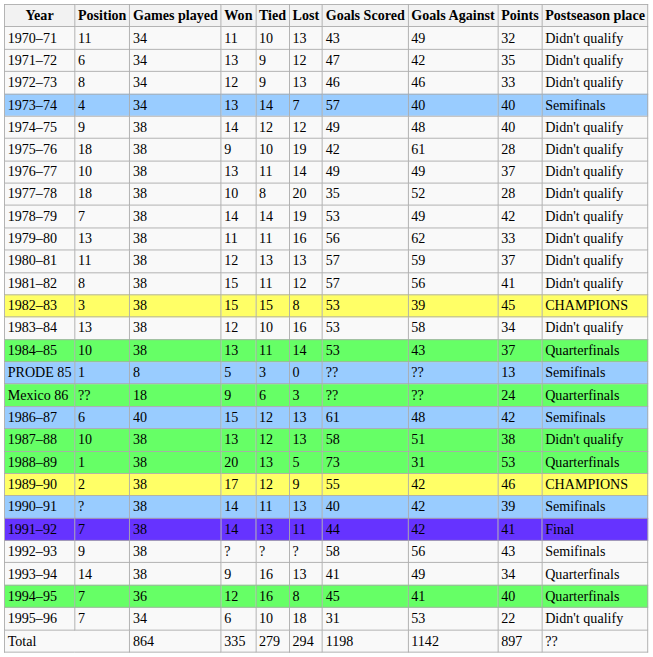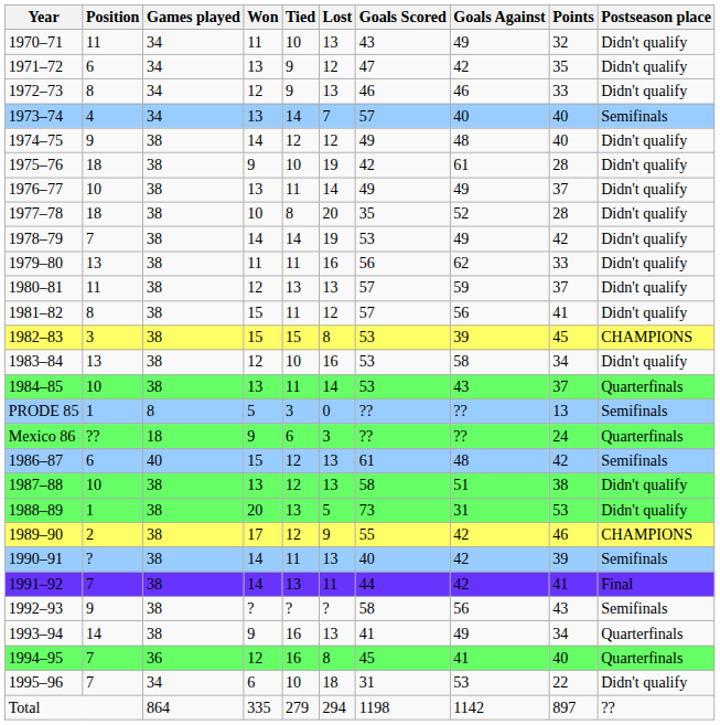1988–89 | Postseason place: Quarterfinals -> Didn't qualify
